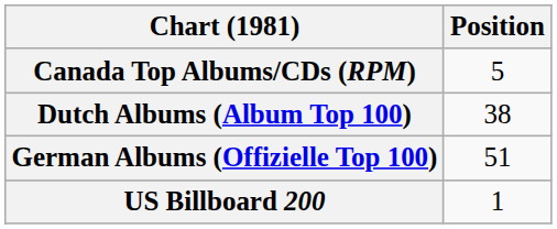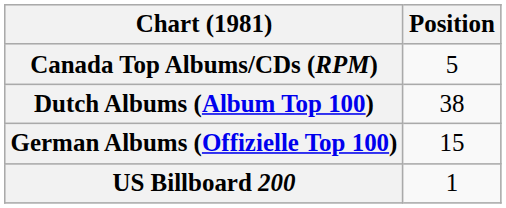German Albums (Offizielle Top 100) | Position: 51 -> 15
